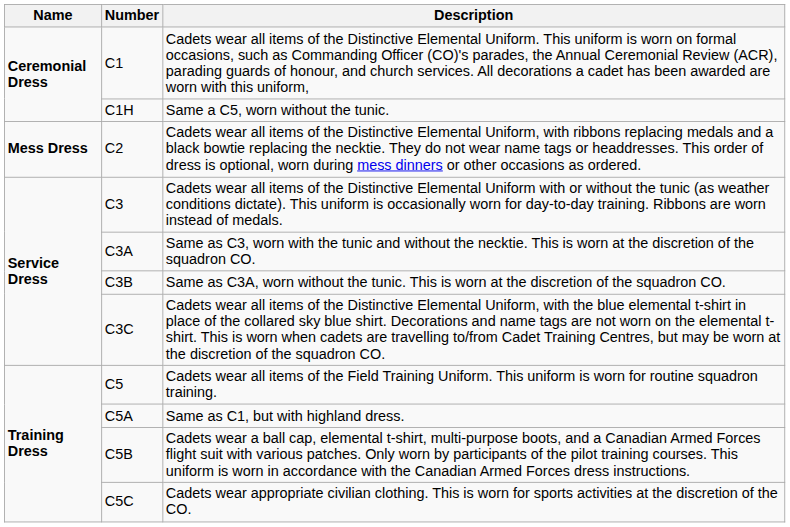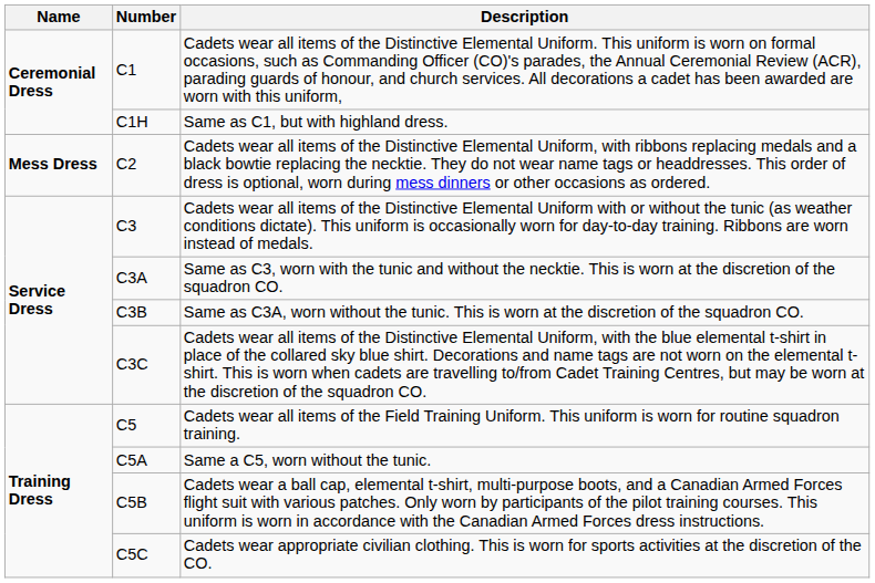C1H | Description: Same a C5, worn without the tunic. -> Same as C1, but with highland dress.
C5A | Description: Same as C1, but with highland dress. -> Same a C5, worn without the tunic.
